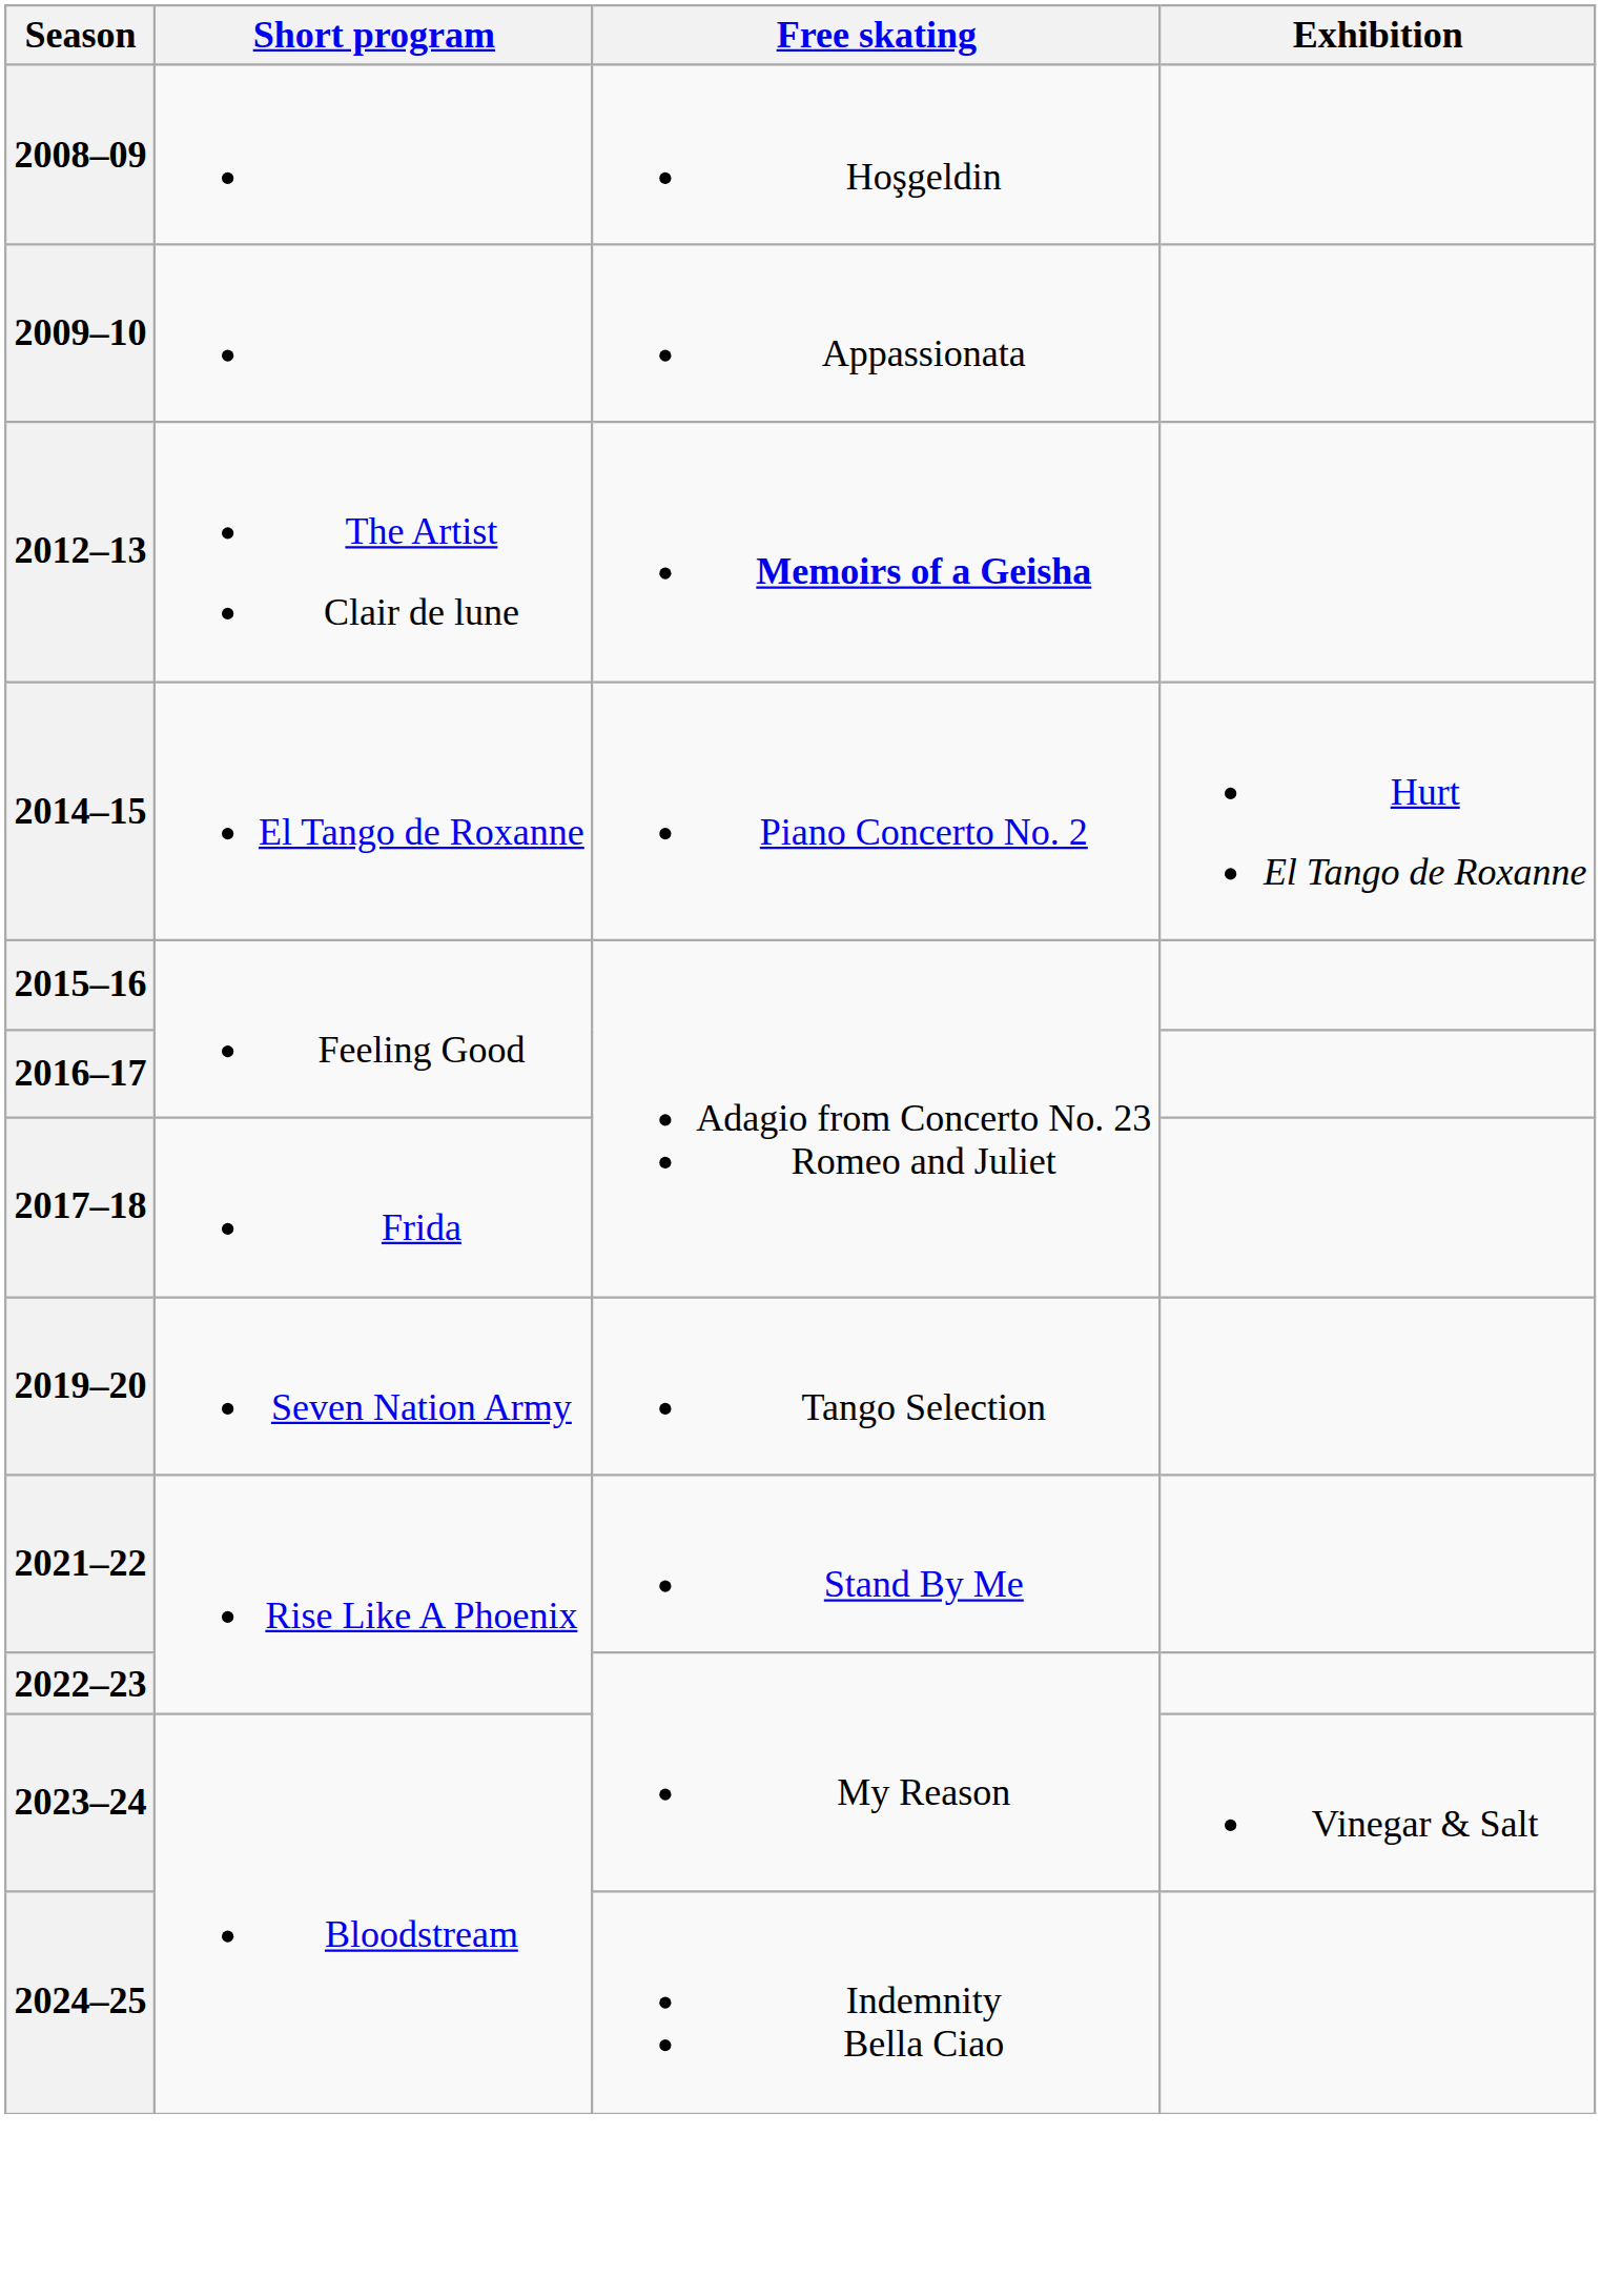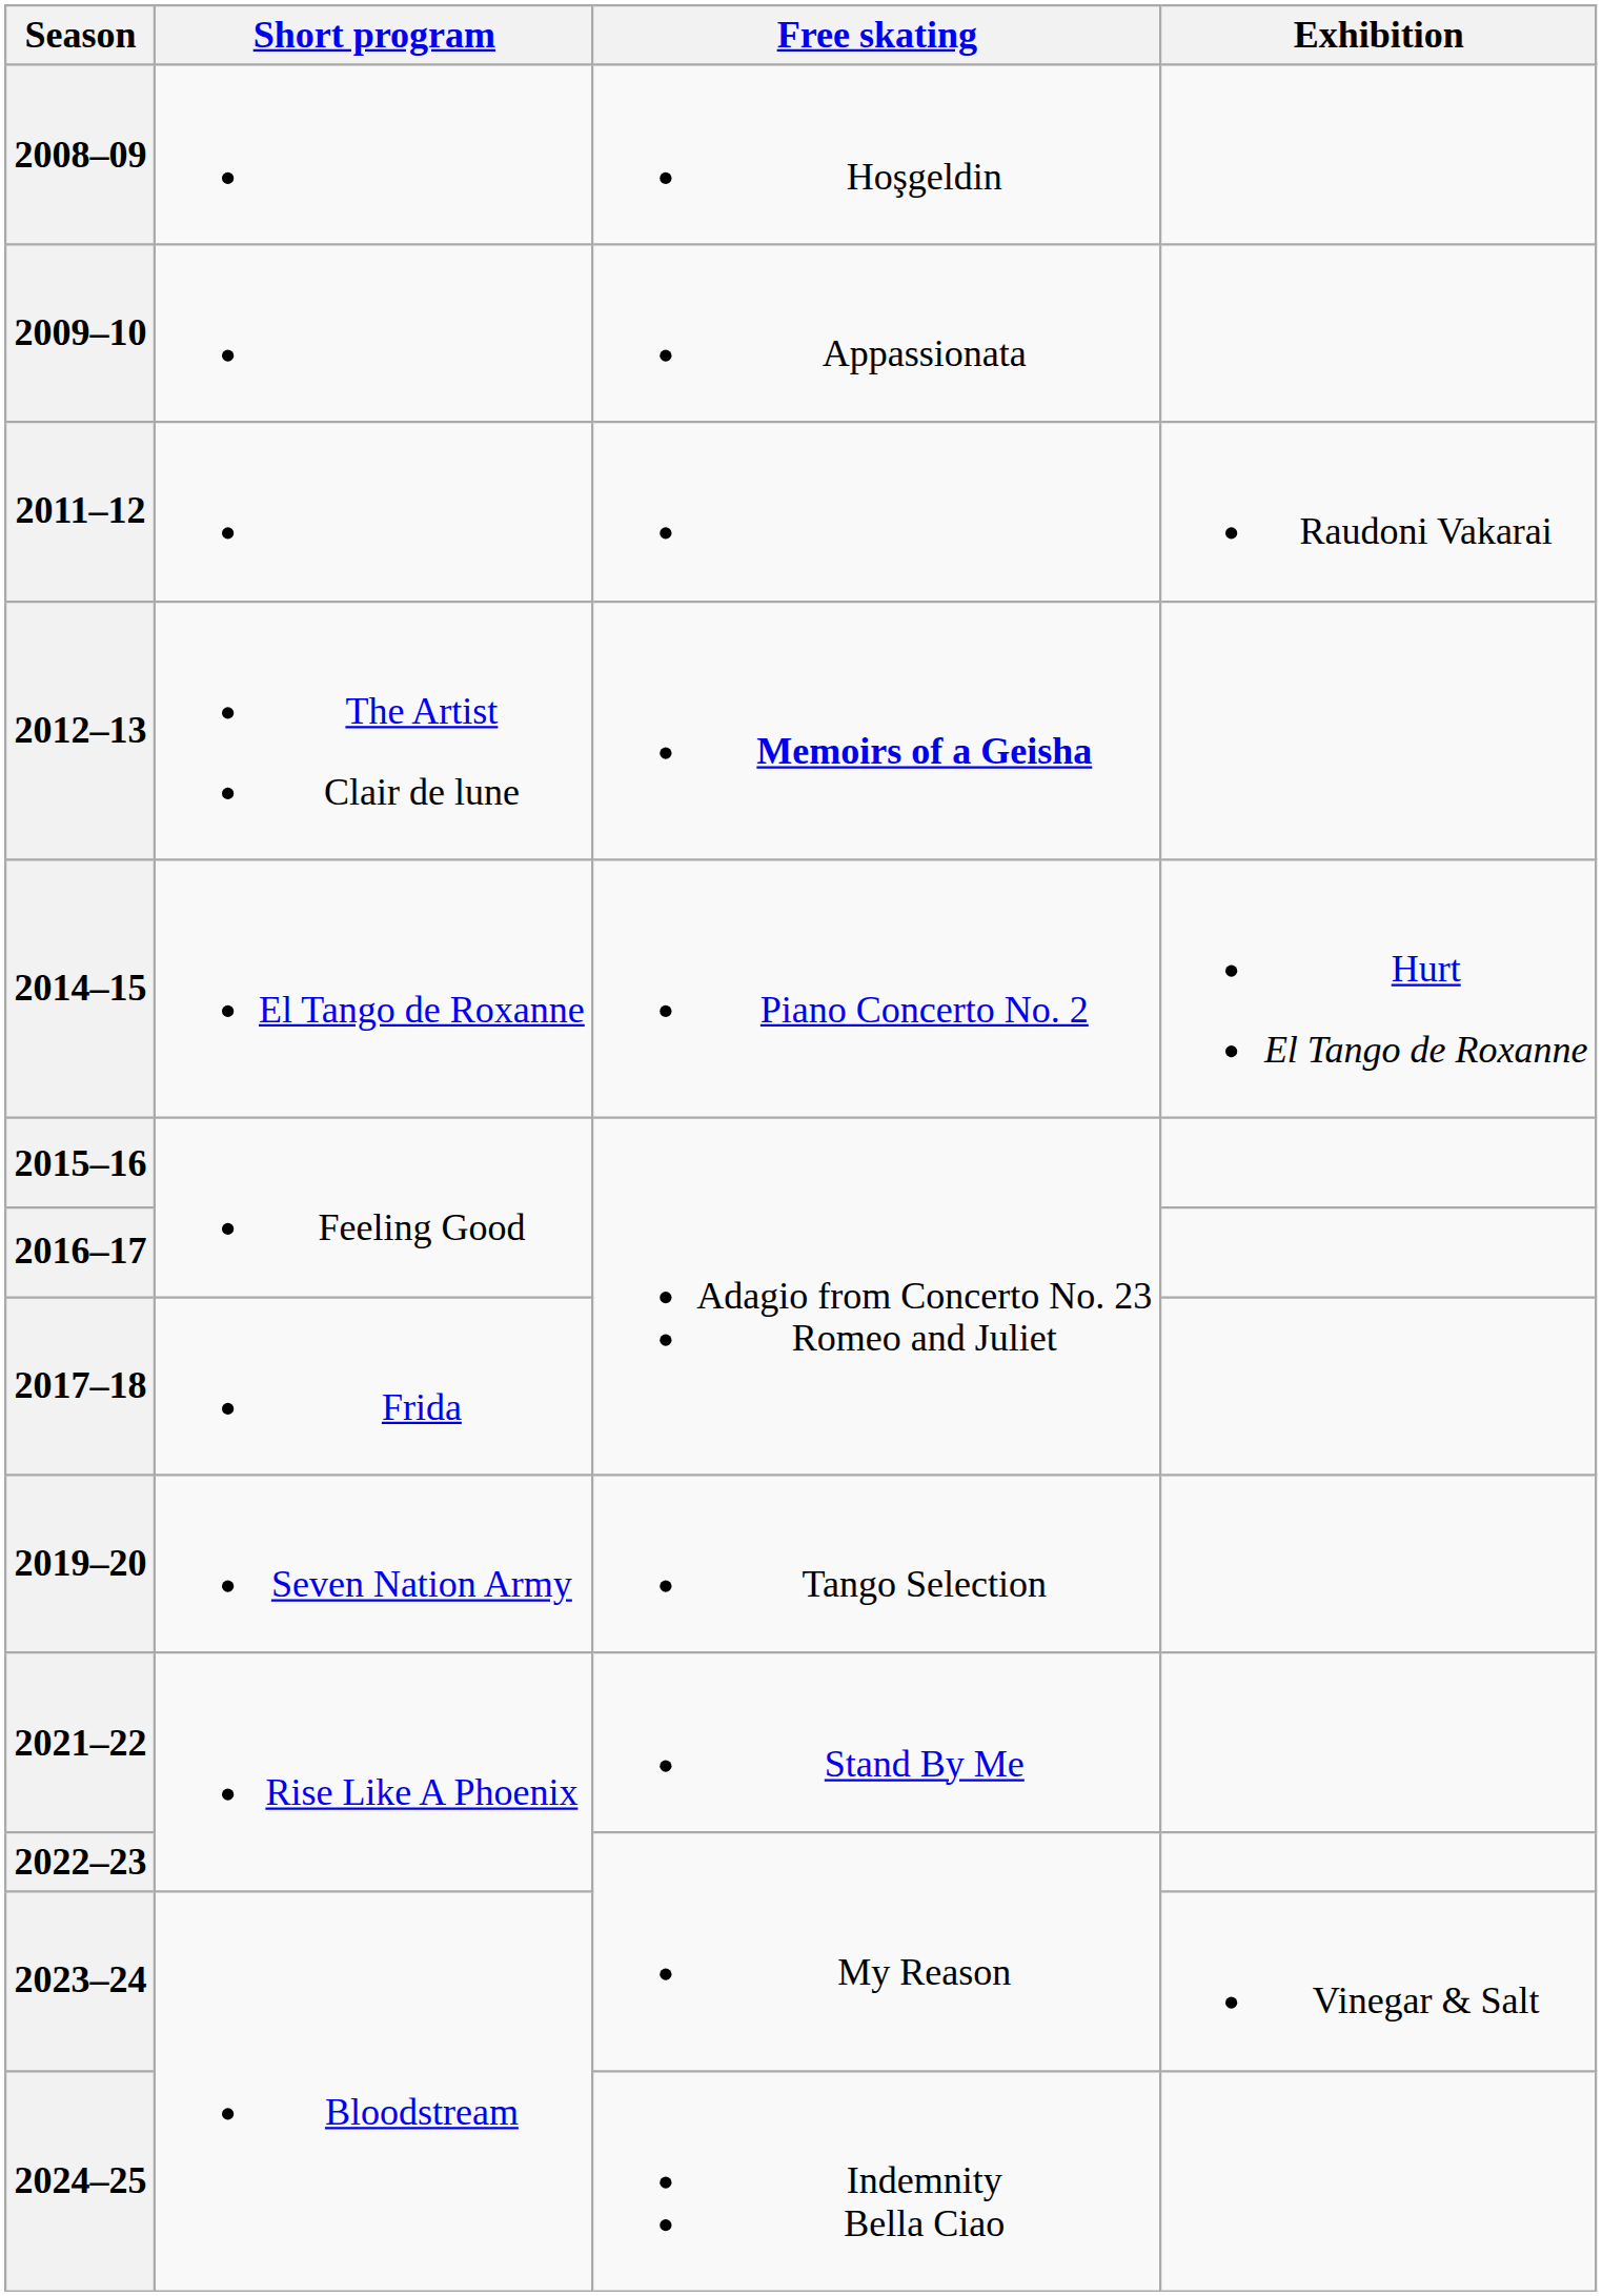+ row: 2011–12 | Raudoni Vakarai
